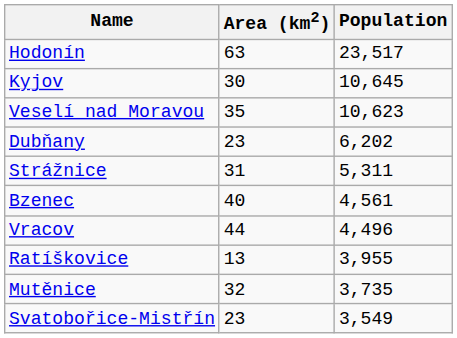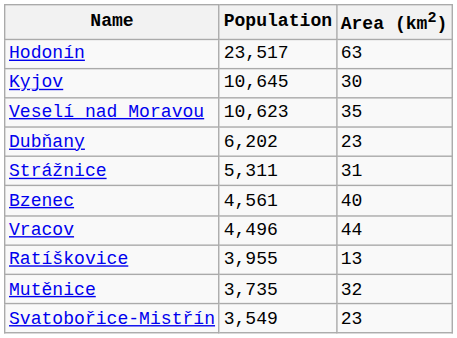columns swapped: Population <-> Area (km2)
